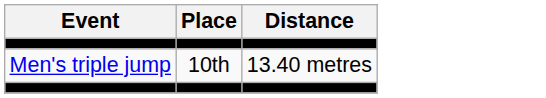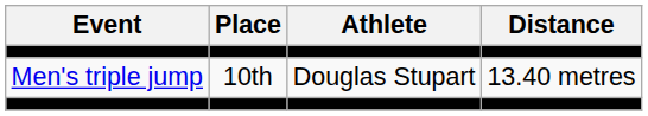+ column: Athlete | Douglas Stupart
